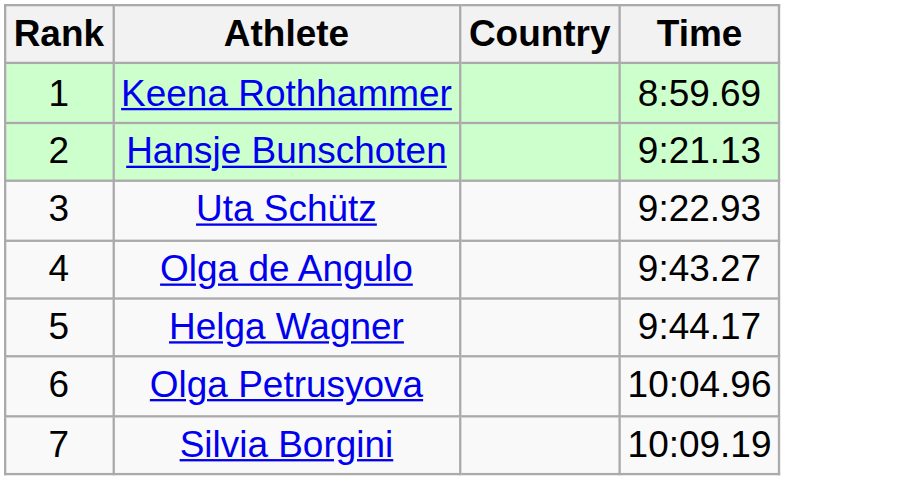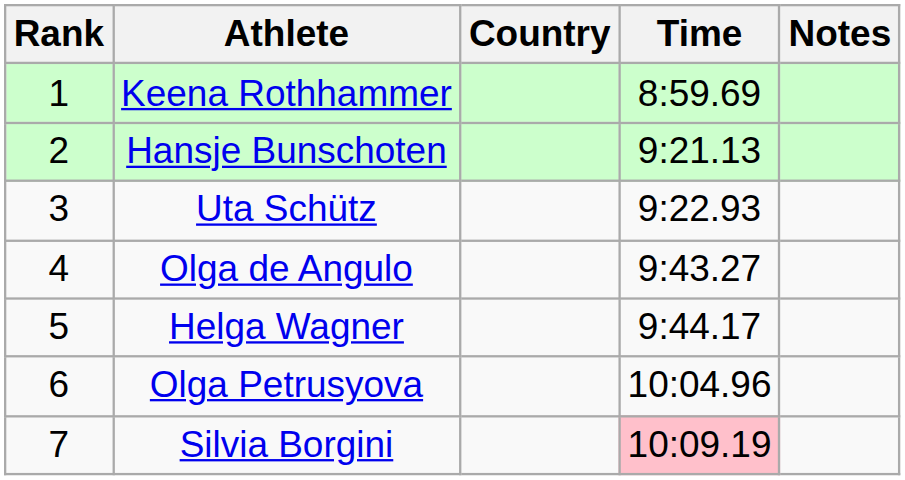+ column: Notes
Silvia Borgini | Time: no background -> pink background
